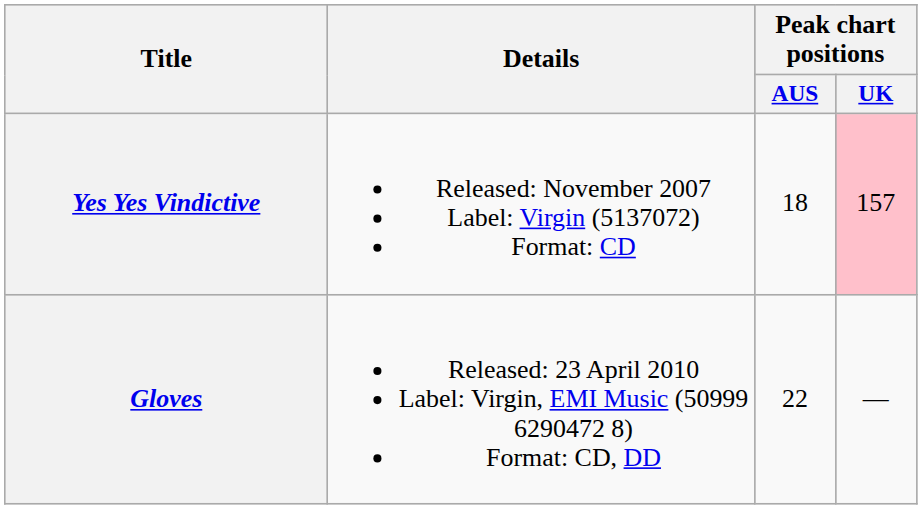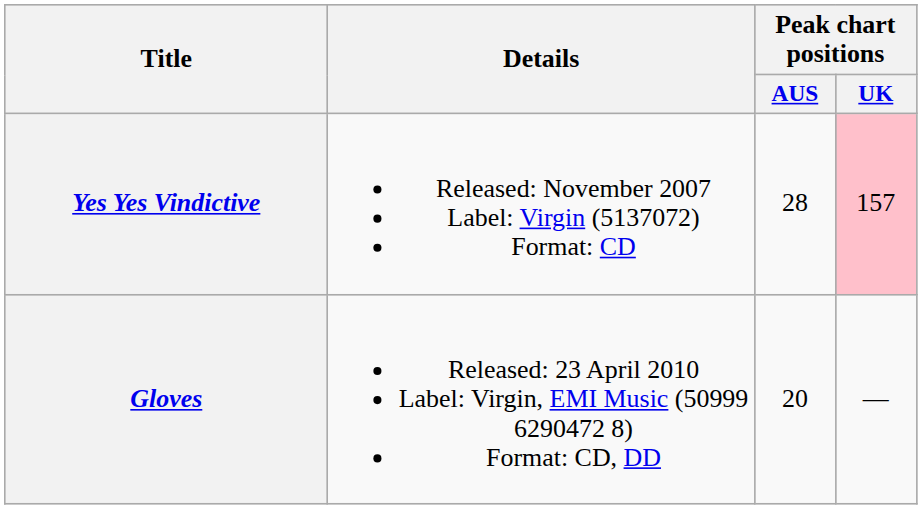Yes Yes Vindictive | Peak chart positions / AUS: 18 -> 28
Gloves | Peak chart positions / AUS: 22 -> 20
